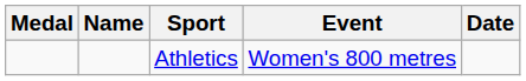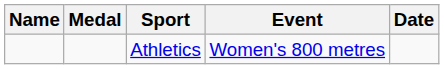columns swapped: Medal <-> Name
